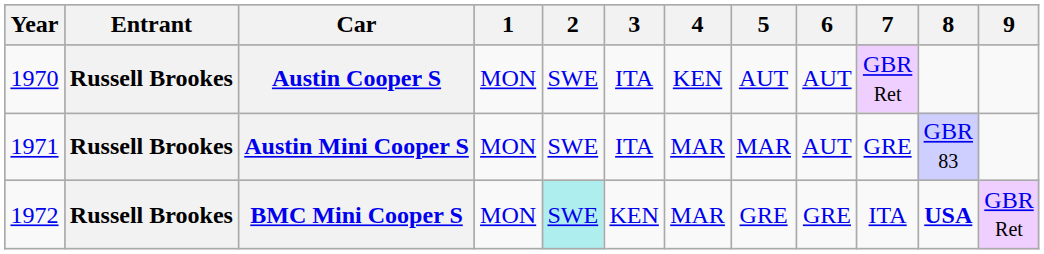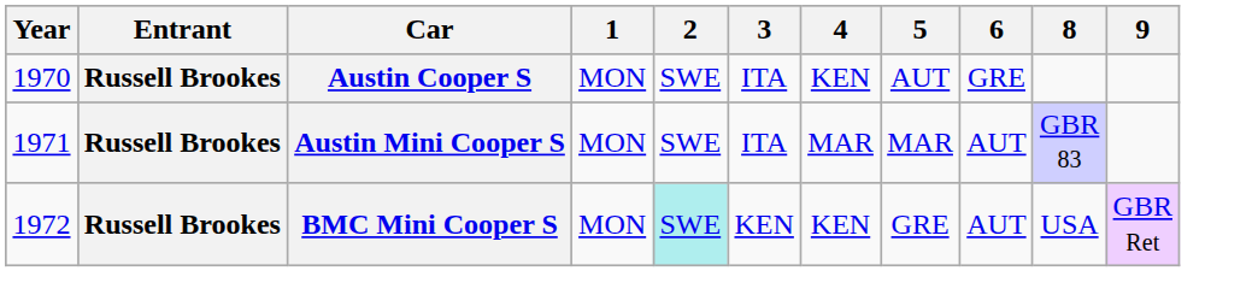- column: 7 | GBR Ret | GRE | ITA
Austin Cooper S | 6: AUT -> GRE
BMC Mini Cooper S | 4: MAR -> KEN
BMC Mini Cooper S | 6: GRE -> AUT
BMC Mini Cooper S | 8: bold -> normal
